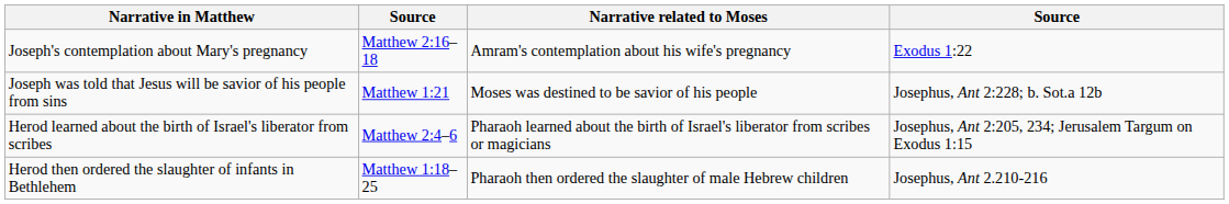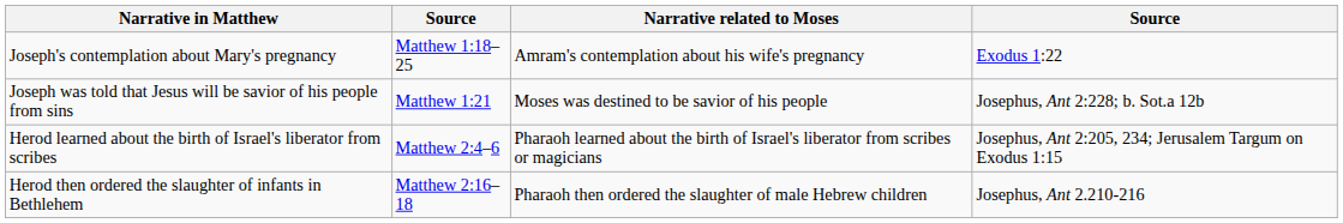Joseph's contemplation about Mary's pregnancy | column 2: Matthew 2:16–18 -> Matthew 1:18–25
Herod then ordered the slaughter of infants in Bethlehem | column 2: Matthew 1:18–25 -> Matthew 2:16–18
